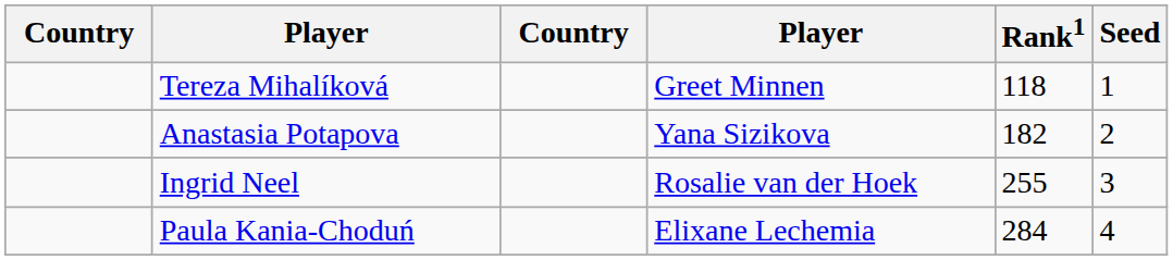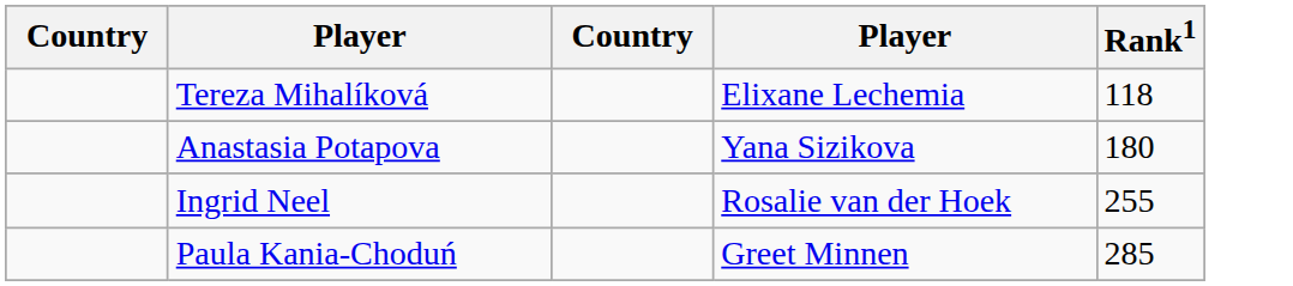- column: Seed | 1 | 2 | 3 | 4
Tereza Mihalíková | column 4: Greet Minnen -> Elixane Lechemia
Anastasia Potapova | Rank1: 182 -> 180
Paula Kania-Choduń | column 4: Elixane Lechemia -> Greet Minnen
Paula Kania-Choduń | Rank1: 284 -> 285
